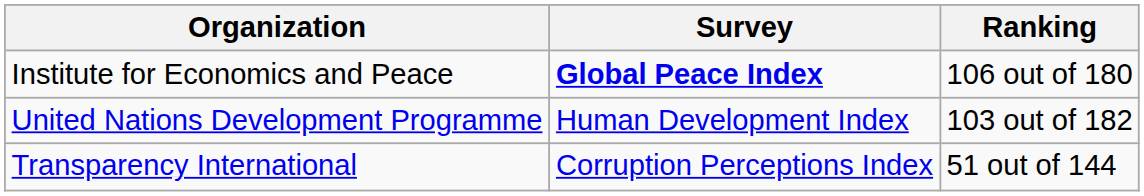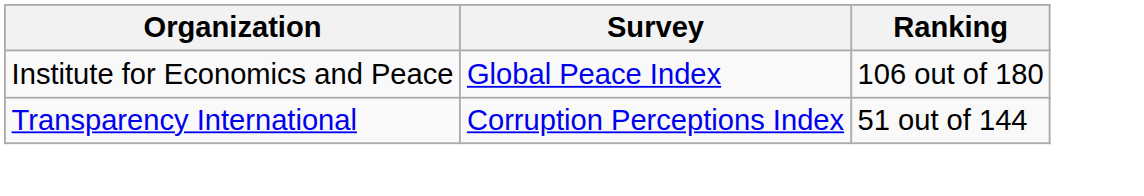Institute for Economics and Peace | Survey: bold -> normal
- row: United Nations Development Programme | Human Development Index | 103 out of 182
